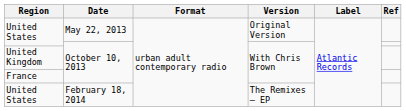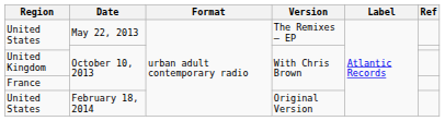United States / May 22, 2013 | Version: Original Version -> The Remixes – EP
United States / February 18, 2014 | Version: The Remixes – EP -> Original Version
